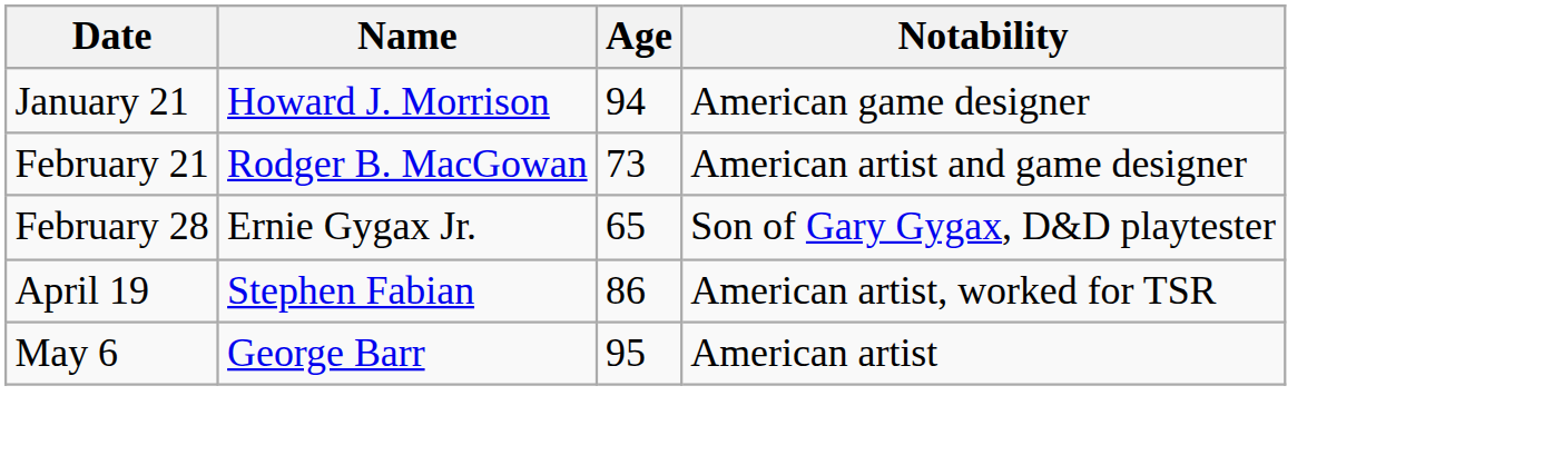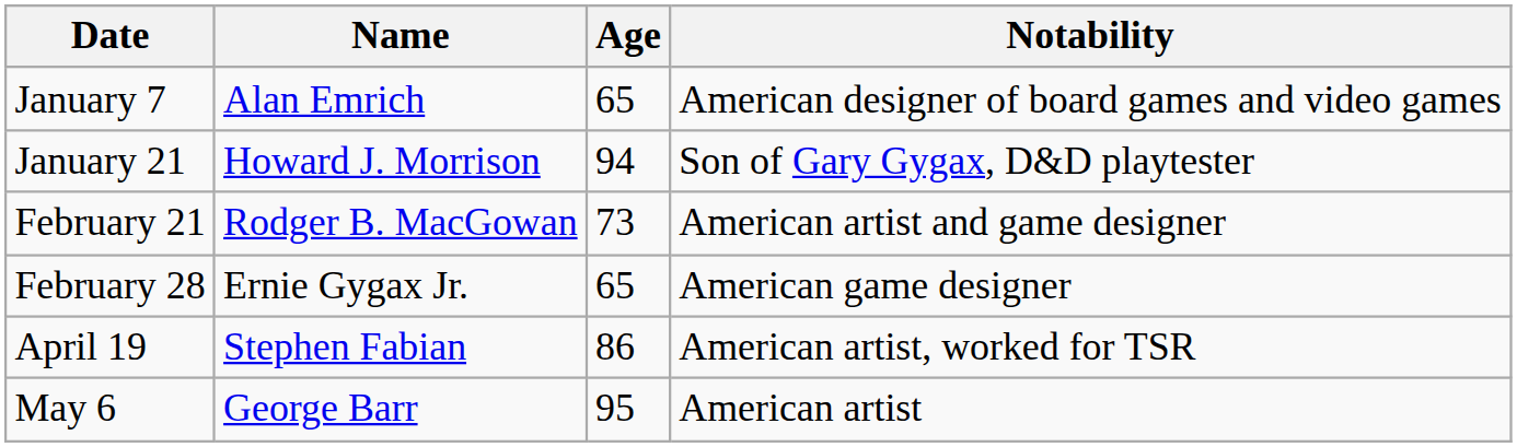+ row: January 7 | Alan Emrich | 65 | American designer of board games and video games
January 21 | Notability: American game designer -> Son of Gary Gygax, D&D playtester
February 28 | Notability: Son of Gary Gygax, D&D playtester -> American game designer
